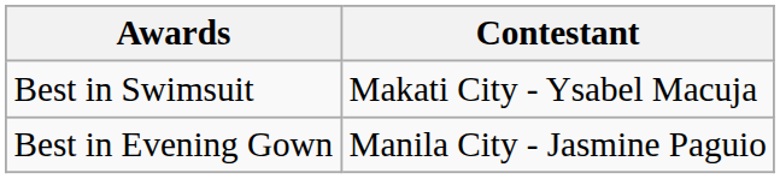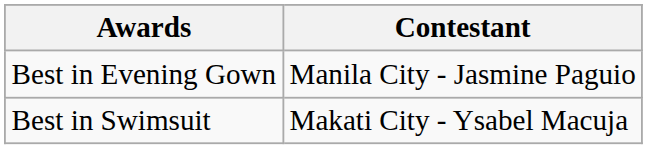rows swapped: Best in Swimsuit <-> Best in Evening Gown
